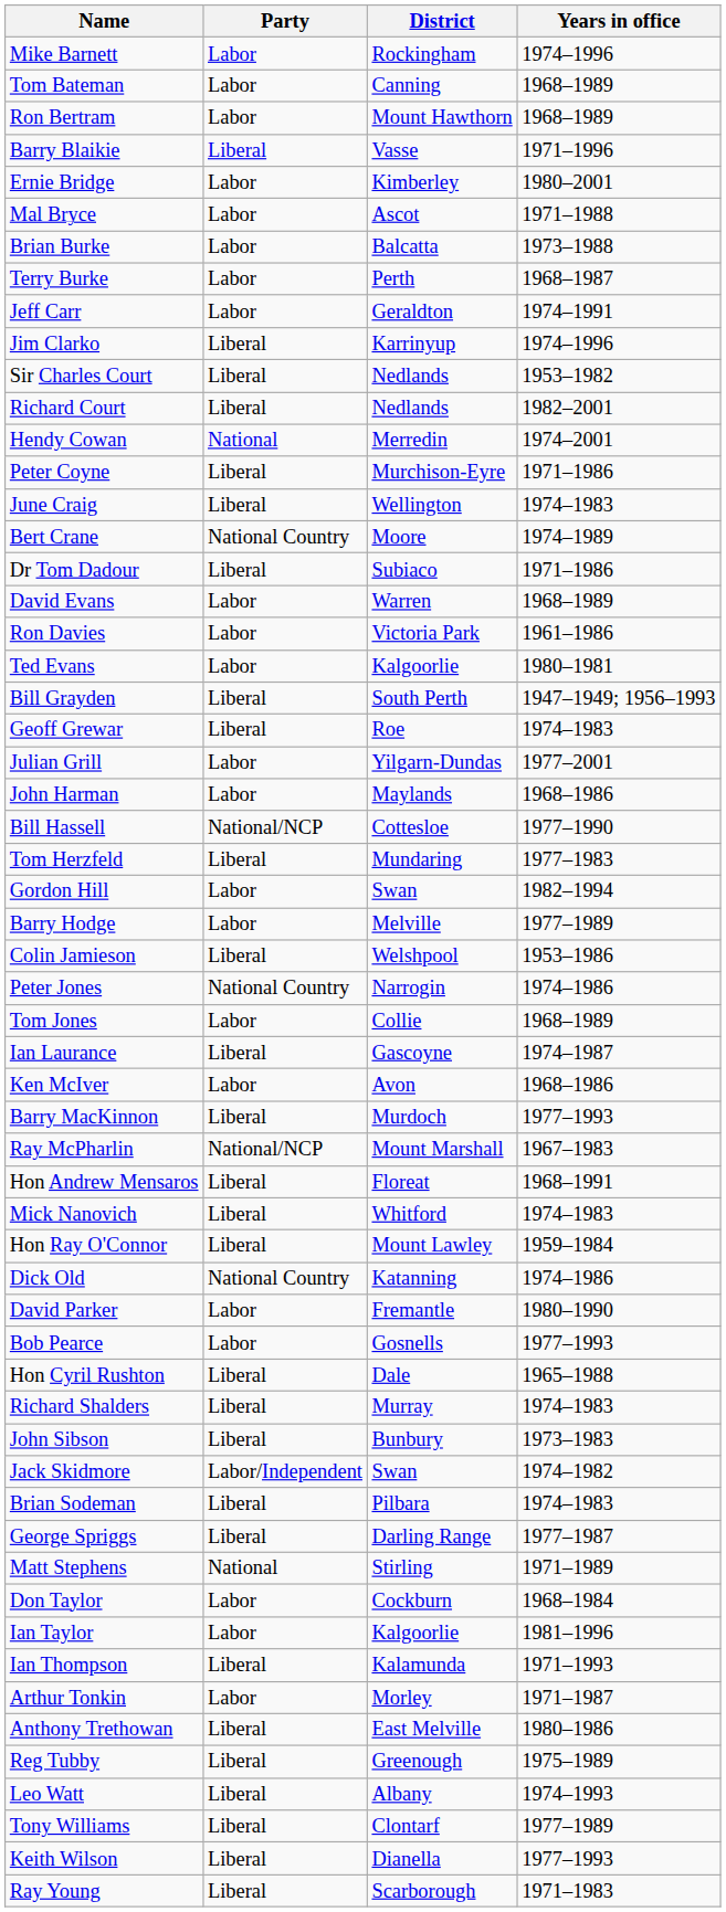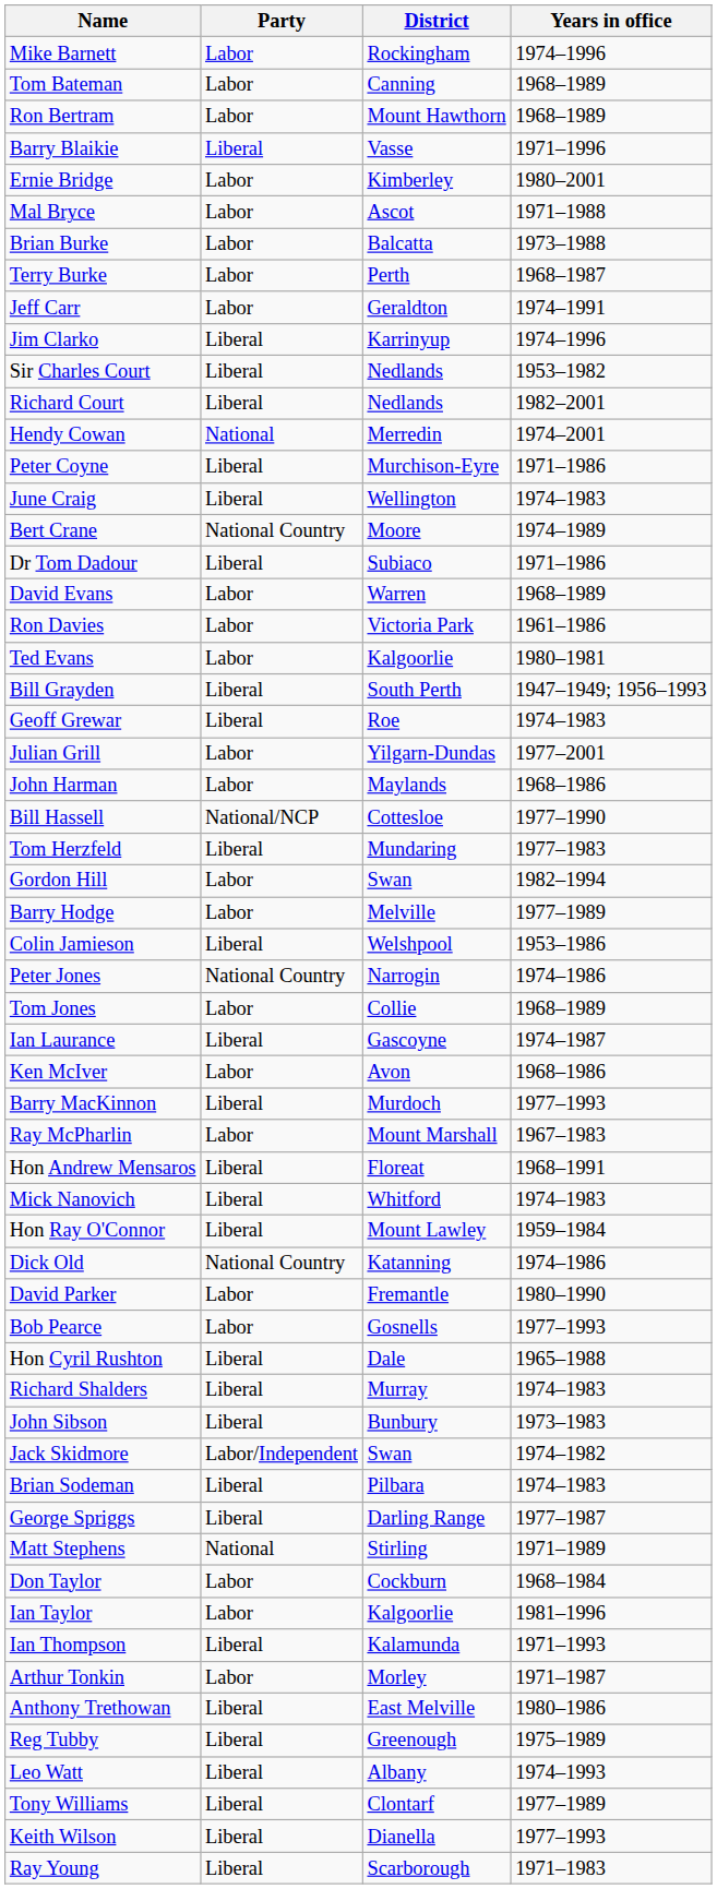Ray McPharlin | Party: National/NCP -> Labor
